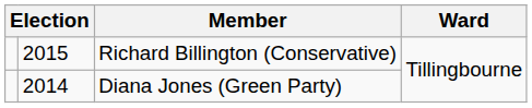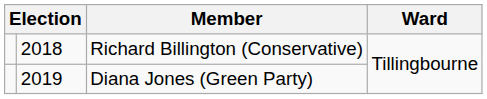Richard Billington (Conservative) | column 2: 2015 -> 2018
Diana Jones (Green Party) | column 2: 2014 -> 2019
